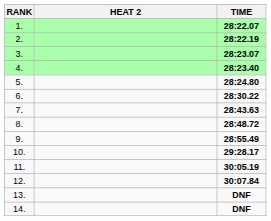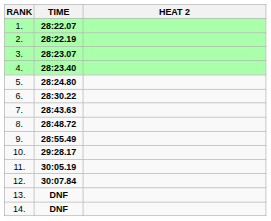columns swapped: HEAT 2 <-> TIME
